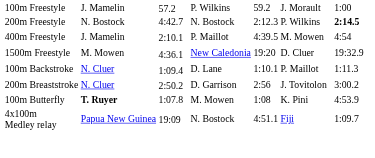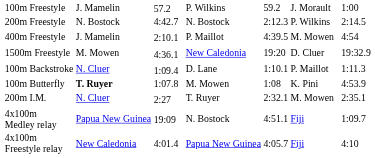200m Freestyle | column 7: bold -> normal
- row: 200m Breaststroke | N. Cluer | 2:50.2 | D. Garrison | 2:56 | J. Tovitolon | 3:00.2
+ row: 200m I.M. | N. Cluer | 2:27 | T. Ruyer | 2:32.1 | M. Mowen | 2:35.1
+ row: 4x100m Freestyle relay | New Caledonia | 4:01.4 | Papua New Guinea | 4:05.7 | Fiji | 4:10
